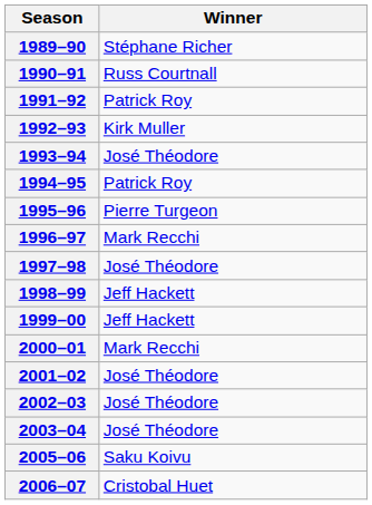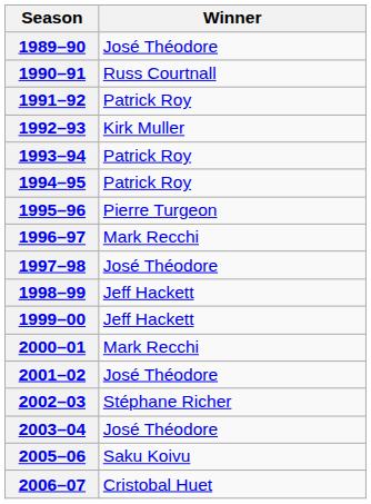1989–90 | Winner: Stéphane Richer -> José Théodore
1993–94 | Winner: José Théodore -> Patrick Roy
2002–03 | Winner: José Théodore -> Stéphane Richer
